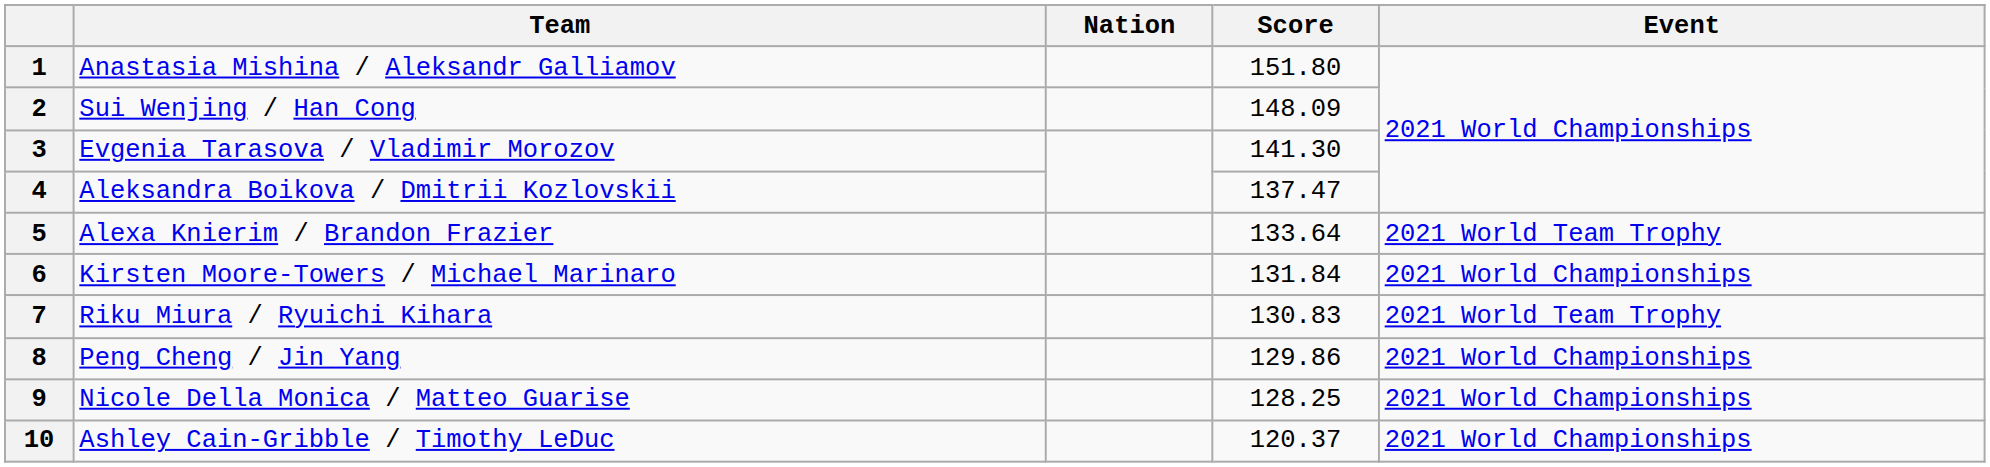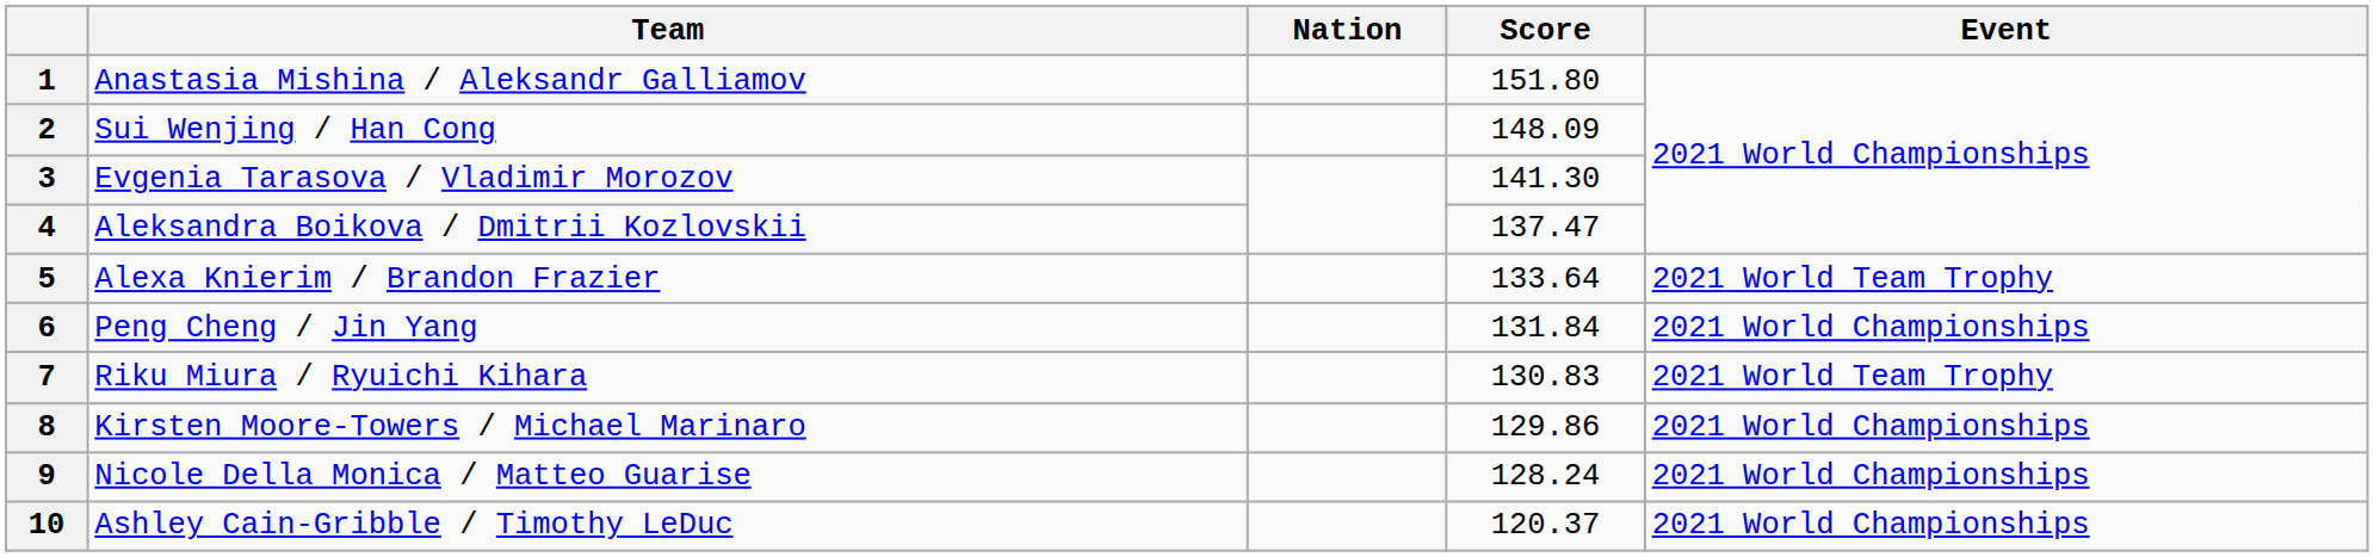6 | Team: Kirsten Moore-Towers / Michael Marinaro -> Peng Cheng / Jin Yang
8 | Team: Peng Cheng / Jin Yang -> Kirsten Moore-Towers / Michael Marinaro
9 | Score: 128.25 -> 128.24
